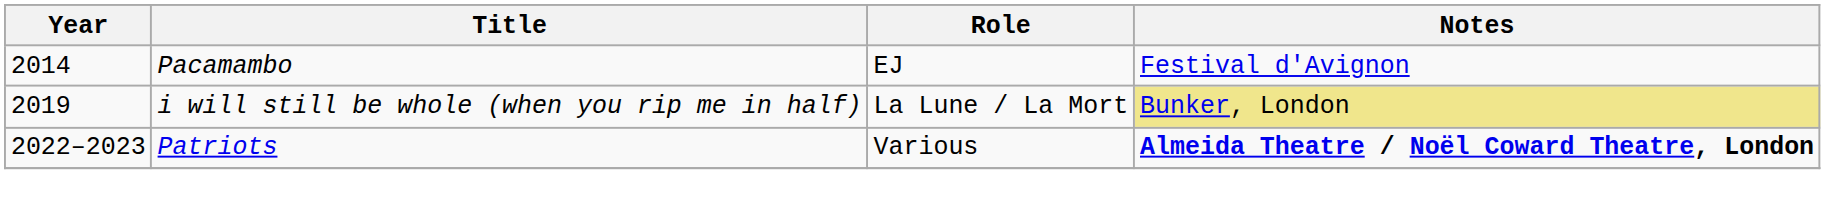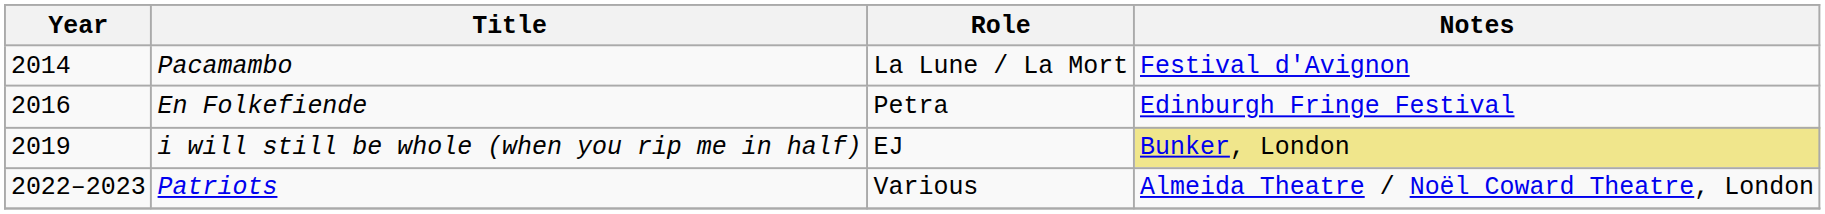Pacamambo | Role: EJ -> La Lune / La Mort
+ row: 2016 | En Folkefiende | Petra | Edinburgh Fringe Festival
i will still be whole (when you rip me in half) | Role: La Lune / La Mort -> EJ
Patriots | Notes: bold -> normal
